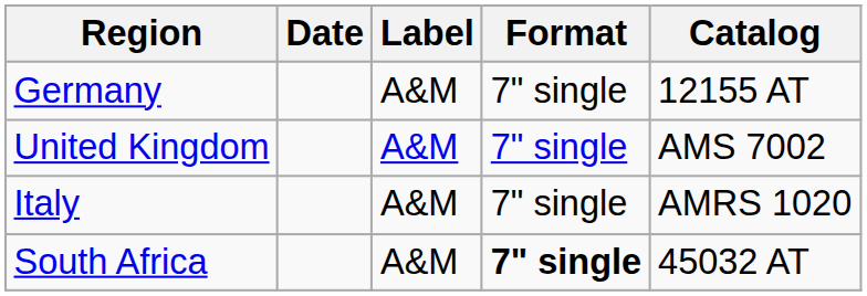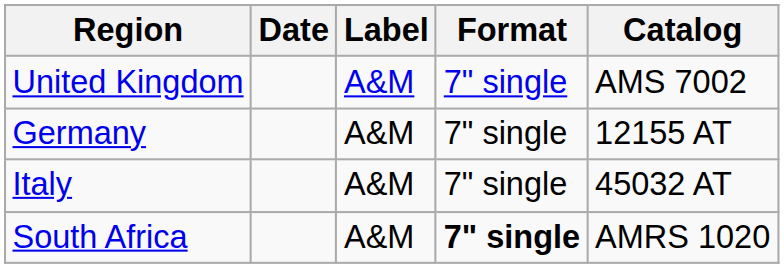rows swapped: United Kingdom <-> Germany
Italy | Catalog: AMRS 1020 -> 45032 AT
South Africa | Catalog: 45032 AT -> AMRS 1020
